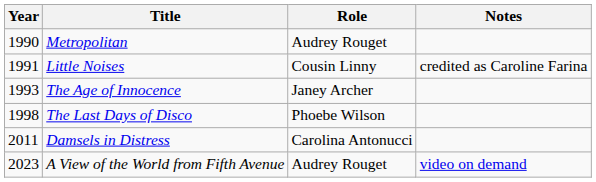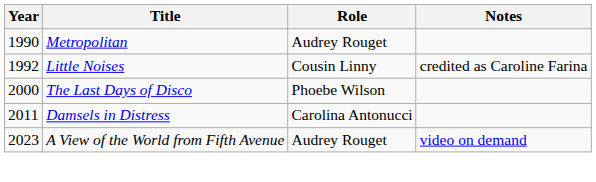Little Noises | Year: 1991 -> 1992
- row: 1993 | The Age of Innocence | Janey Archer
The Last Days of Disco | Year: 1998 -> 2000
